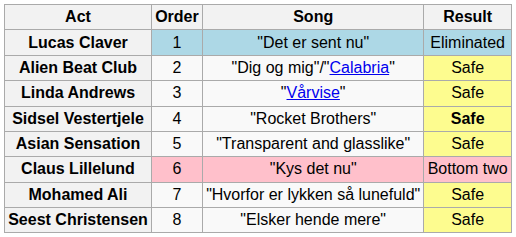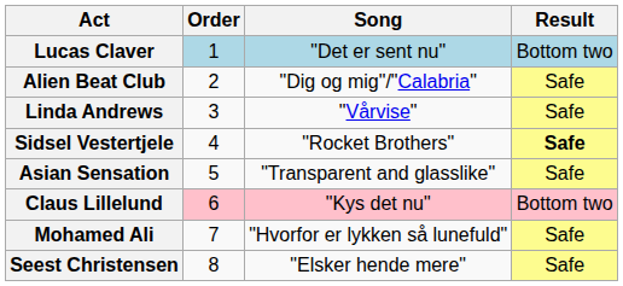Lucas Claver | Result: Eliminated -> Bottom two
